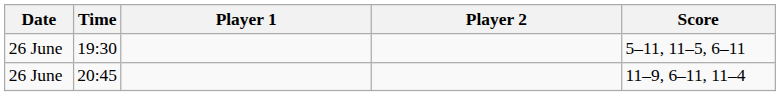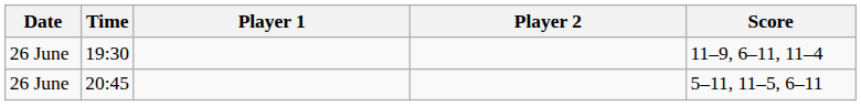19:30 | Score: 5–11, 11–5, 6–11 -> 11–9, 6–11, 11–4
20:45 | Score: 11–9, 6–11, 11–4 -> 5–11, 11–5, 6–11
